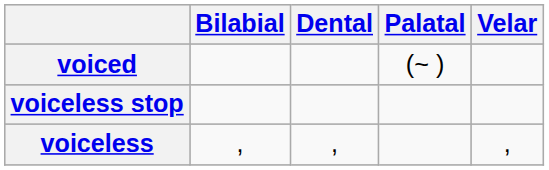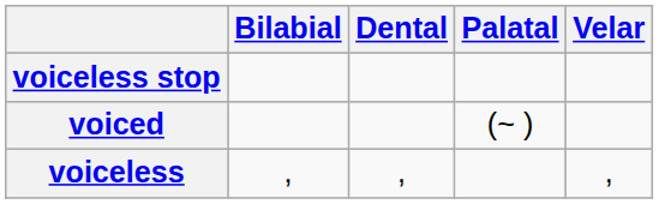rows swapped: voiceless stop <-> voiced
